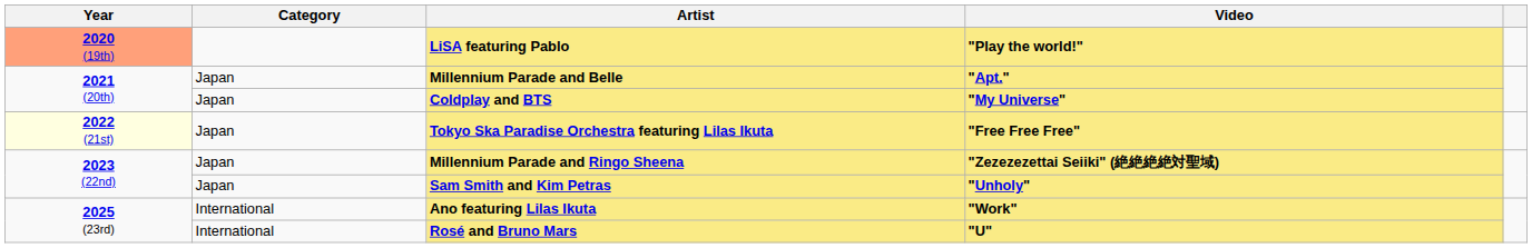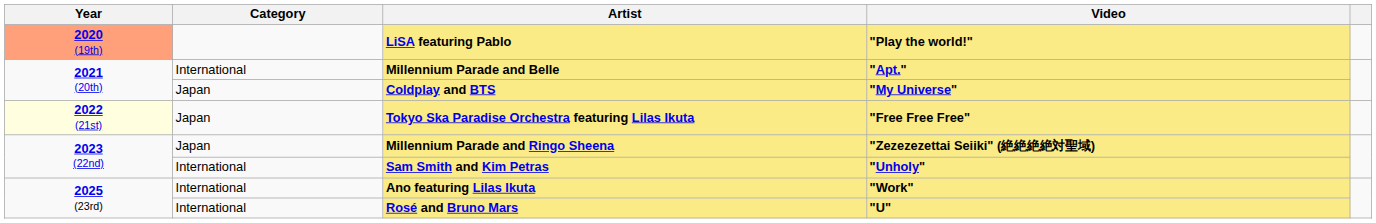Millennium Parade and Belle | Category: Japan -> International
Sam Smith and Kim Petras | Category: Japan -> International
